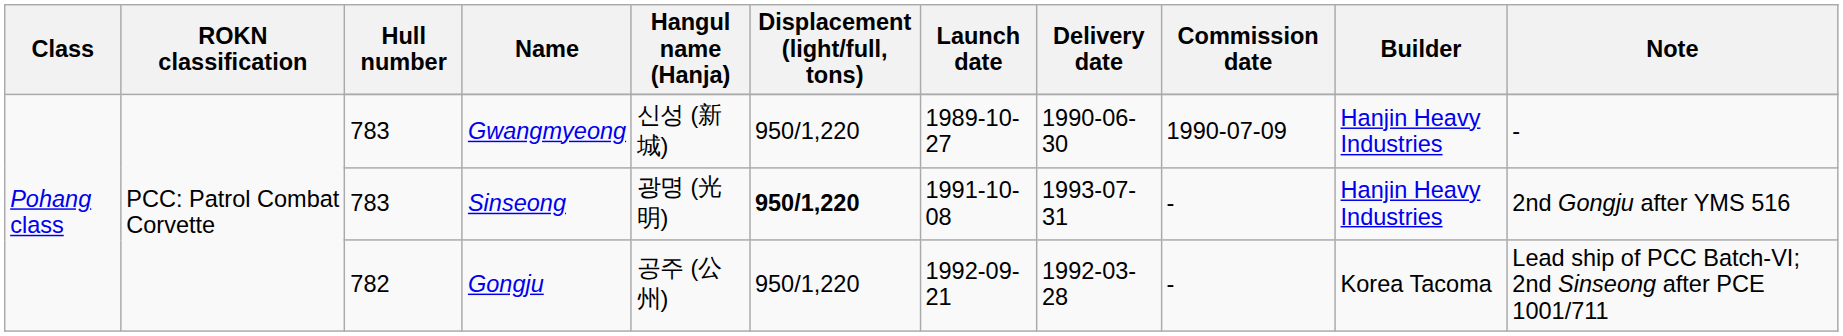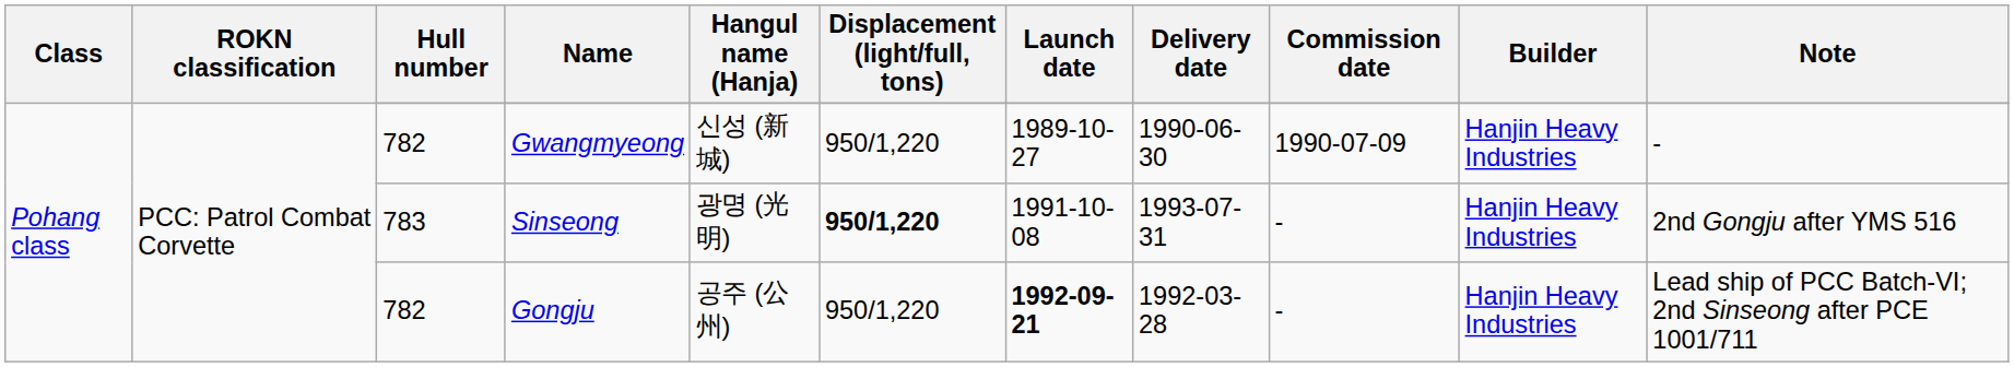Gwangmyeong | Hull number: 783 -> 782
Gongju | Launch date: normal -> bold
Gongju | Builder: Korea Tacoma -> Hanjin Heavy Industries
